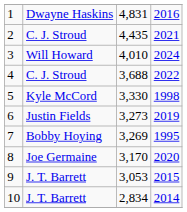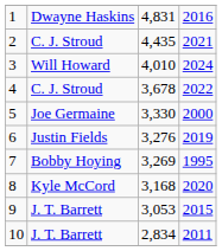4 | column 3: 3,688 -> 3,678
5 | column 2: Kyle McCord -> Joe Germaine
5 | column 4: 1998 -> 2000
6 | column 3: 3,273 -> 3,276
8 | column 2: Joe Germaine -> Kyle McCord
8 | column 3: 3,170 -> 3,168
10 | column 4: 2014 -> 2011
